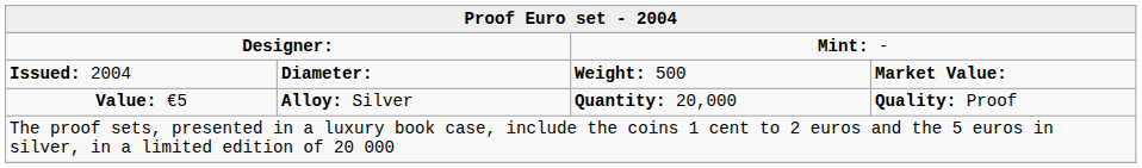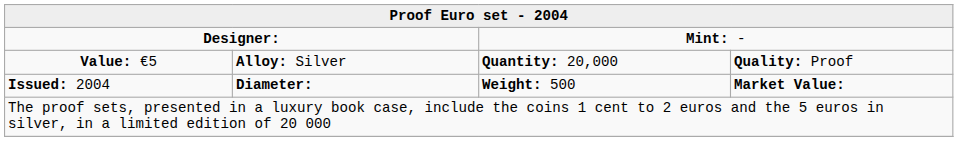rows swapped: Value: €5 <-> Issued: 2004
